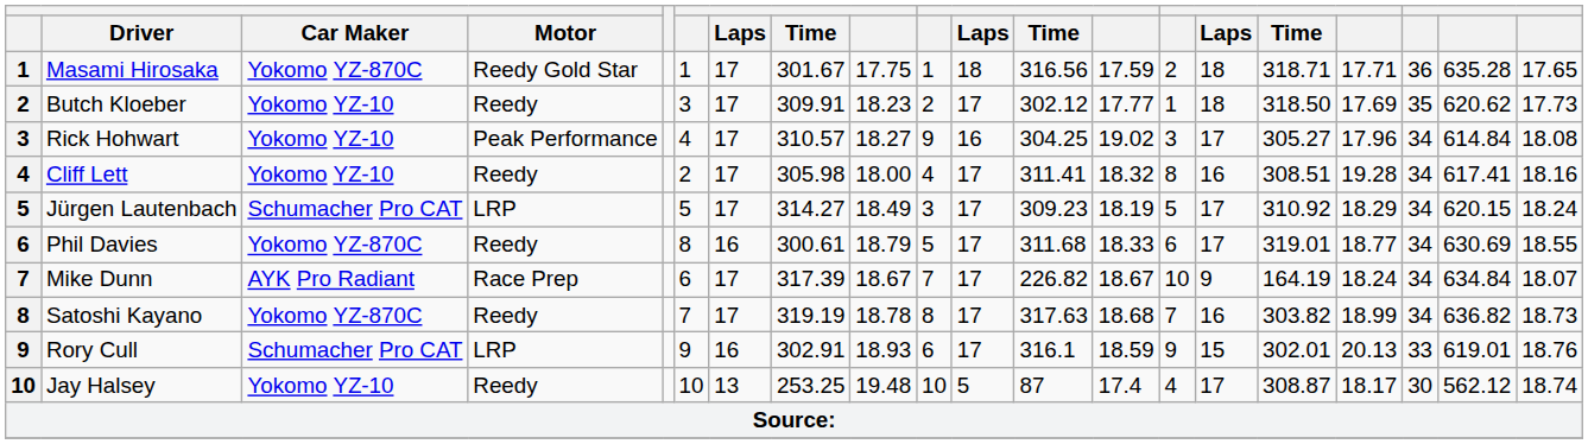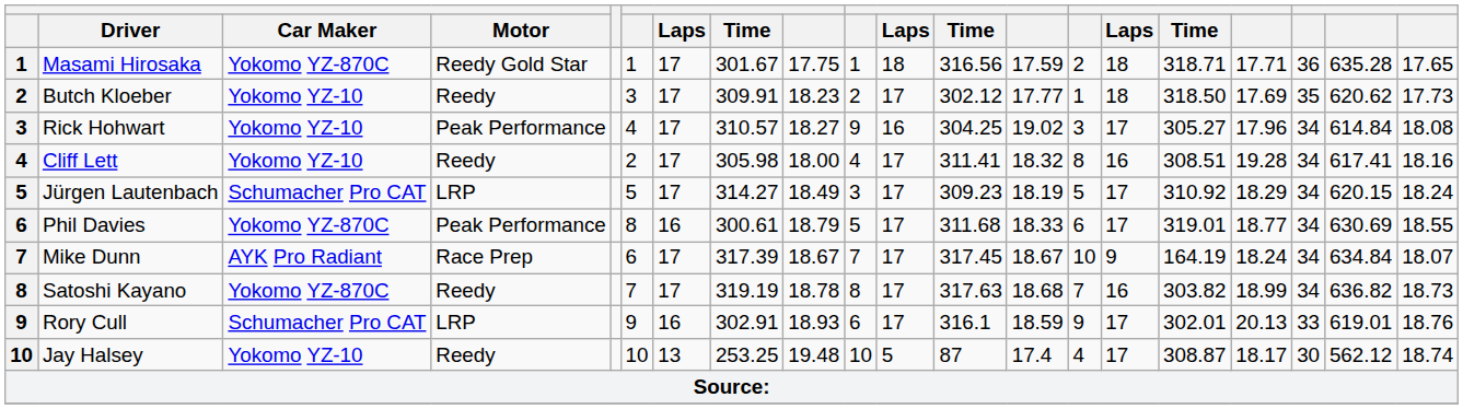Phil Davies | Motor: Reedy -> Peak Performance
Mike Dunn | column 12: 226.82 -> 317.45
Rory Cull | column 15: 15 -> 17
